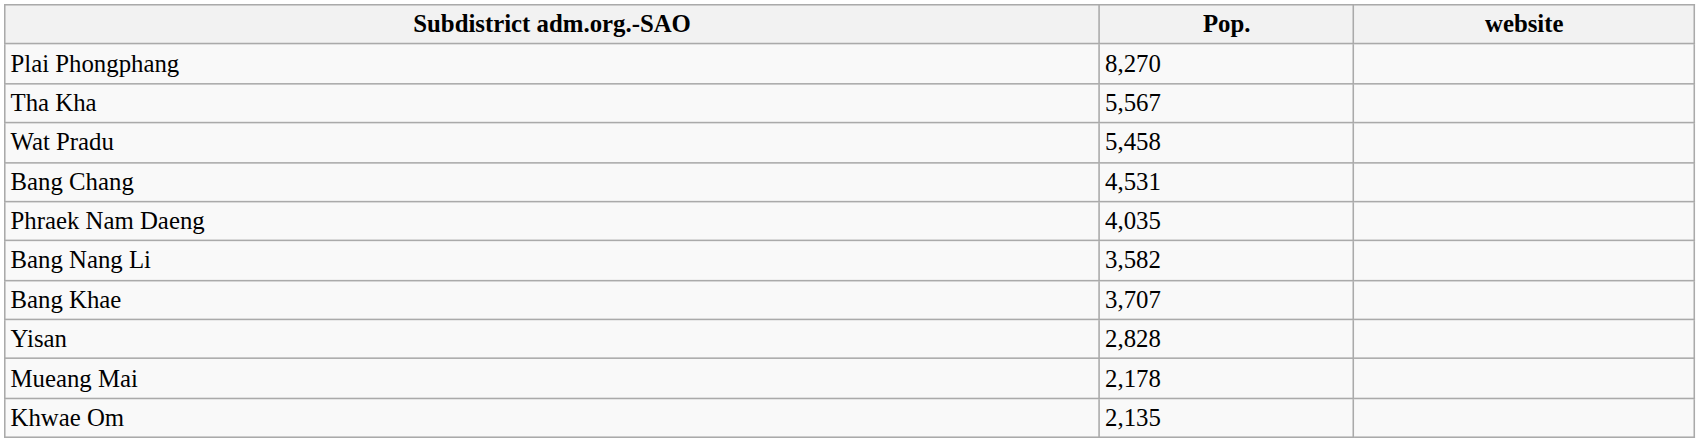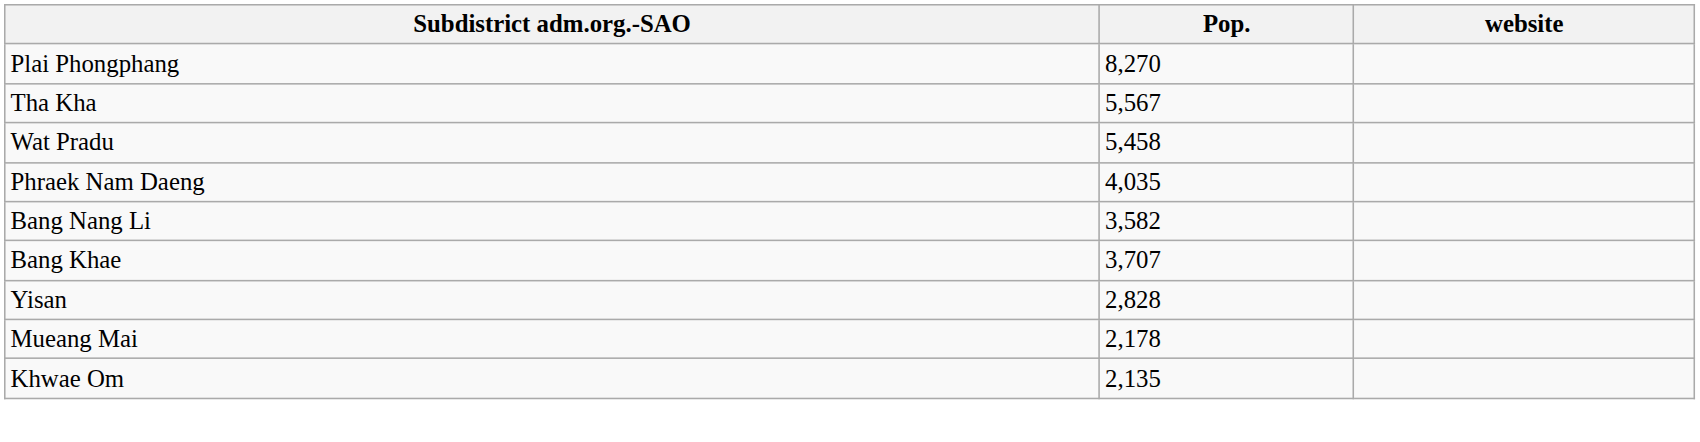- row: Bang Chang | 4,531
